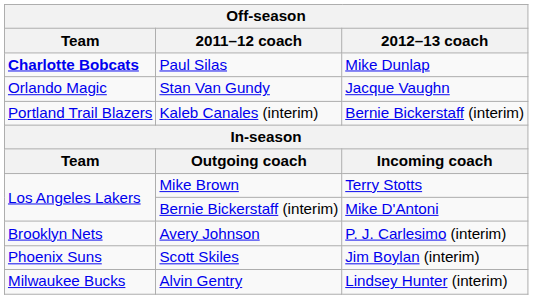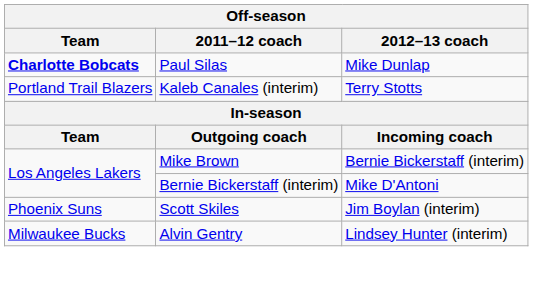- row: Orlando Magic | Stan Van Gundy | Jacque Vaughn
Kaleb Canales (interim) | 2012–13 coach: Bernie Bickerstaff (interim) -> Terry Stotts
Mike Brown | 2012–13 coach: Terry Stotts -> Bernie Bickerstaff (interim)
- row: Brooklyn Nets | Avery Johnson | P. J. Carlesimo (interim)
